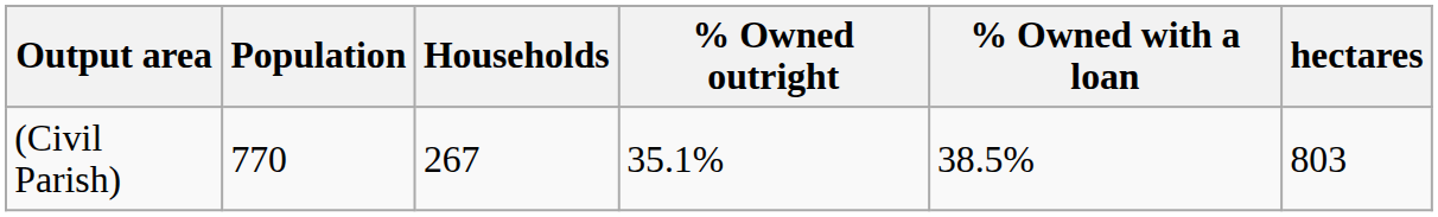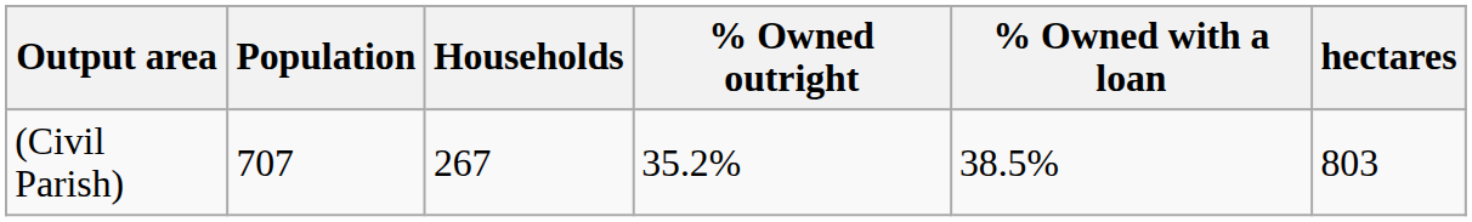(Civil Parish) | Population: 770 -> 707
(Civil Parish) | % Owned outright: 35.1% -> 35.2%
